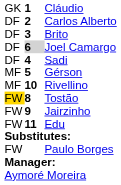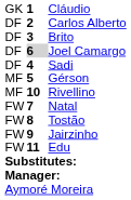+ row: FW | 7 | Natal
Tostão | column 1: gold background -> no background
- row: FW | Paulo Borges
